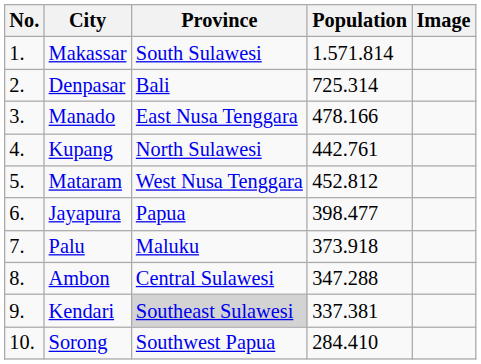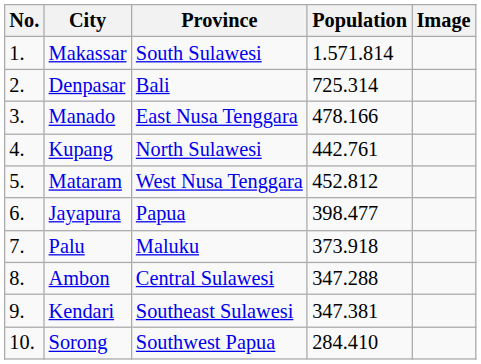Kendari | Province: lightgrey background -> no background
Kendari | Population: 337.381 -> 347.381
